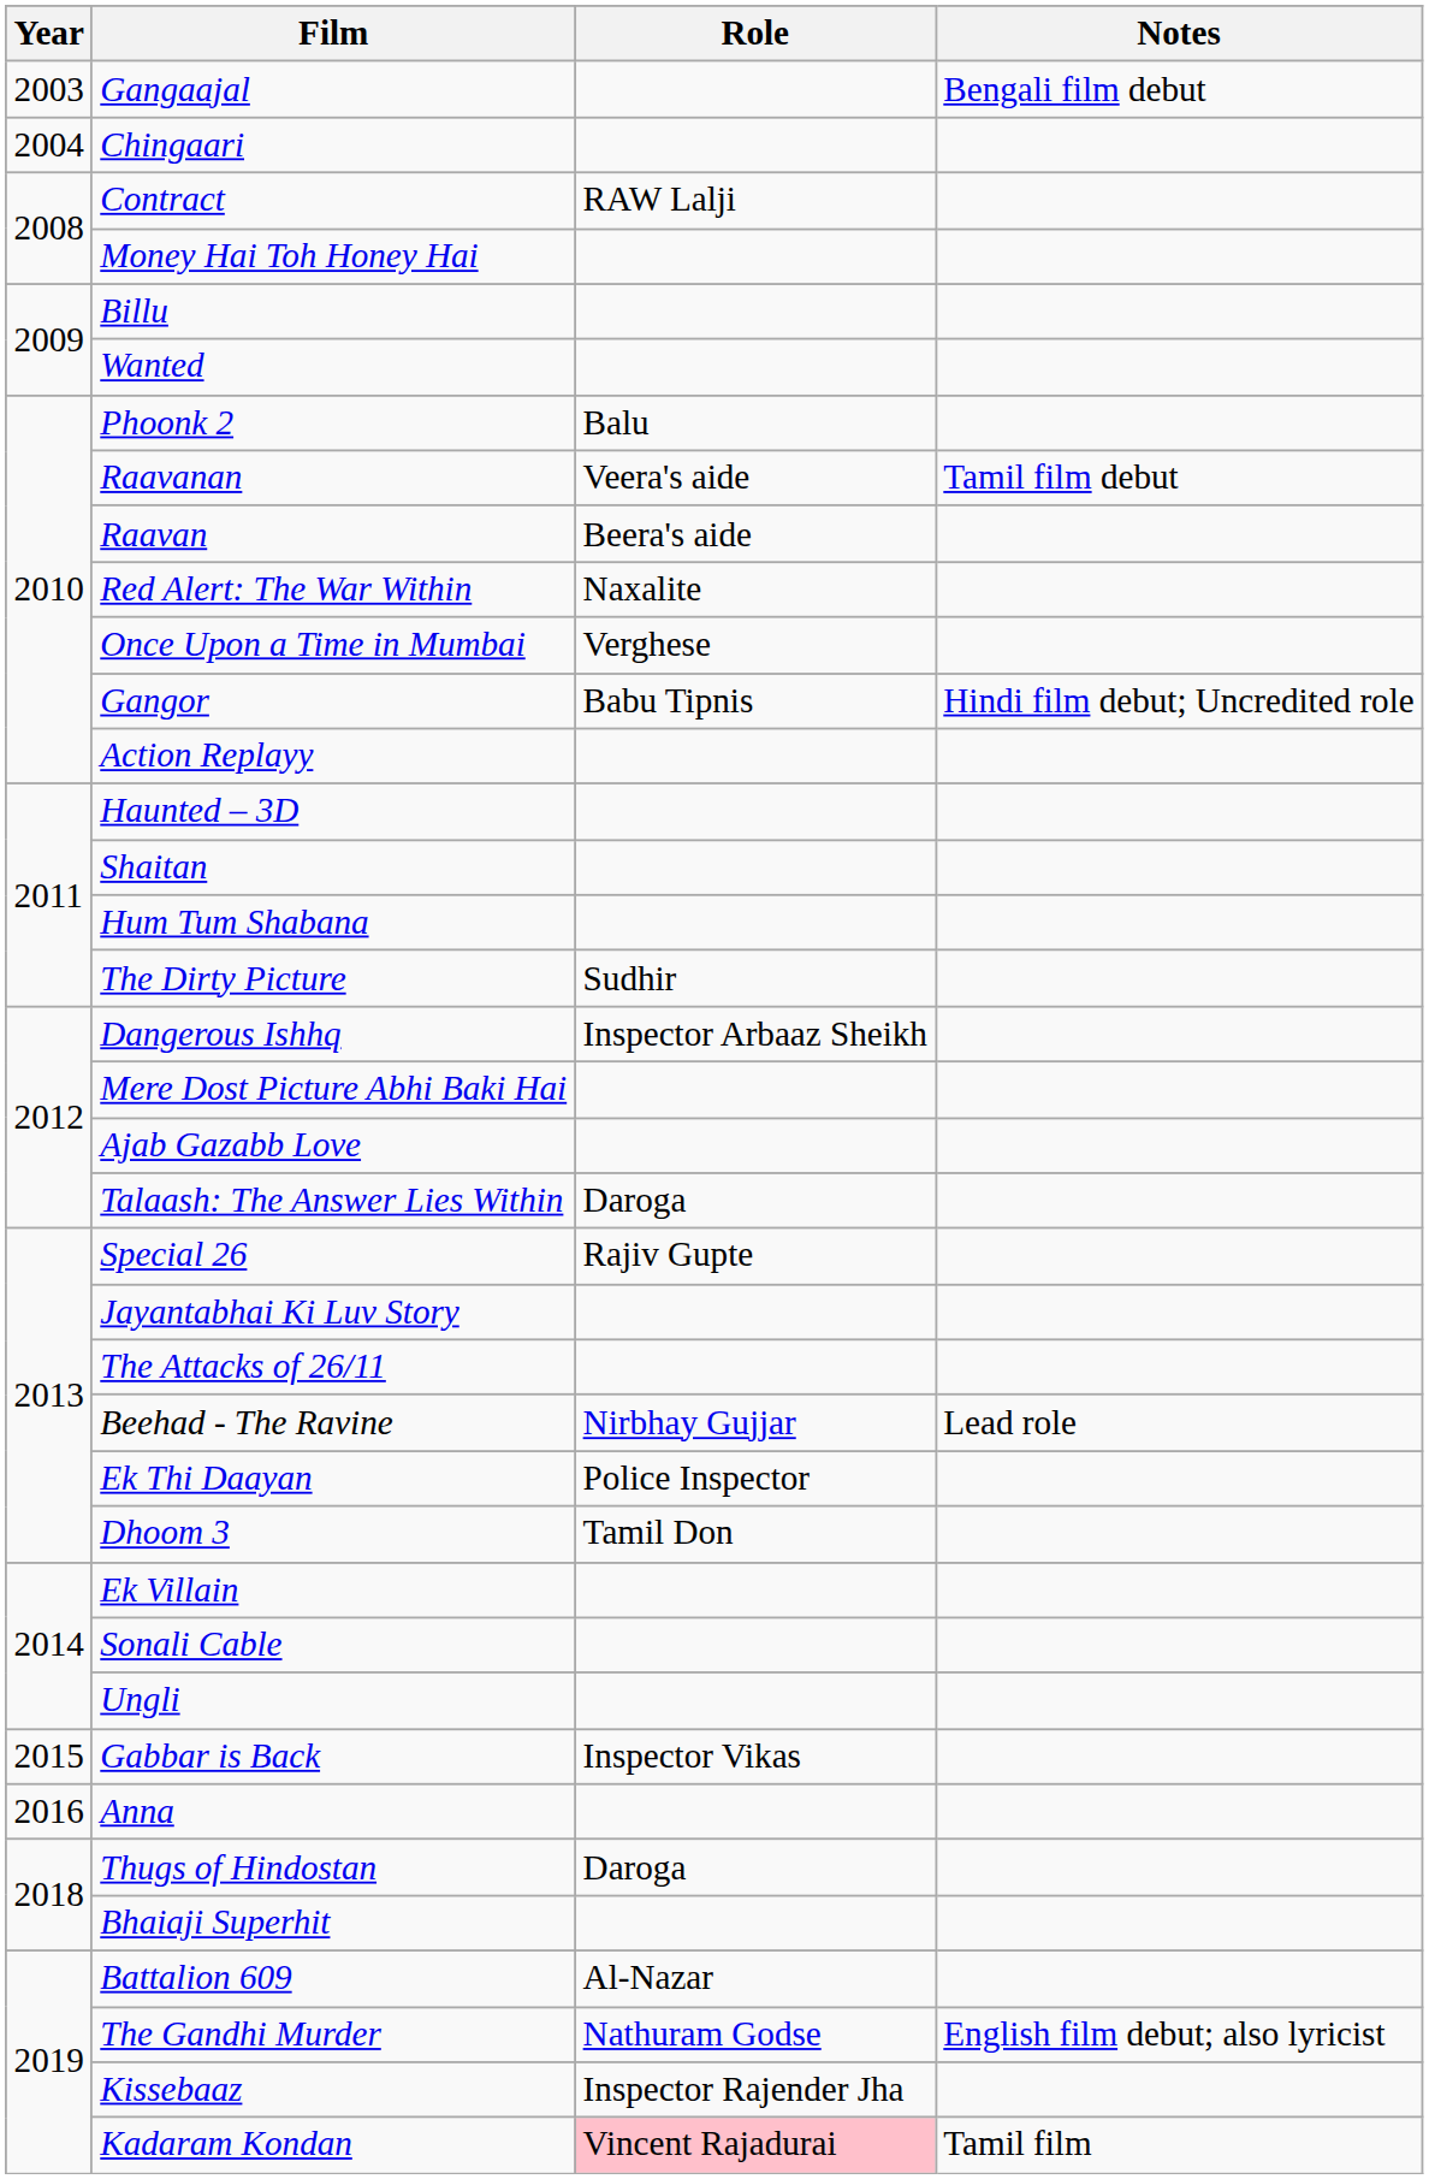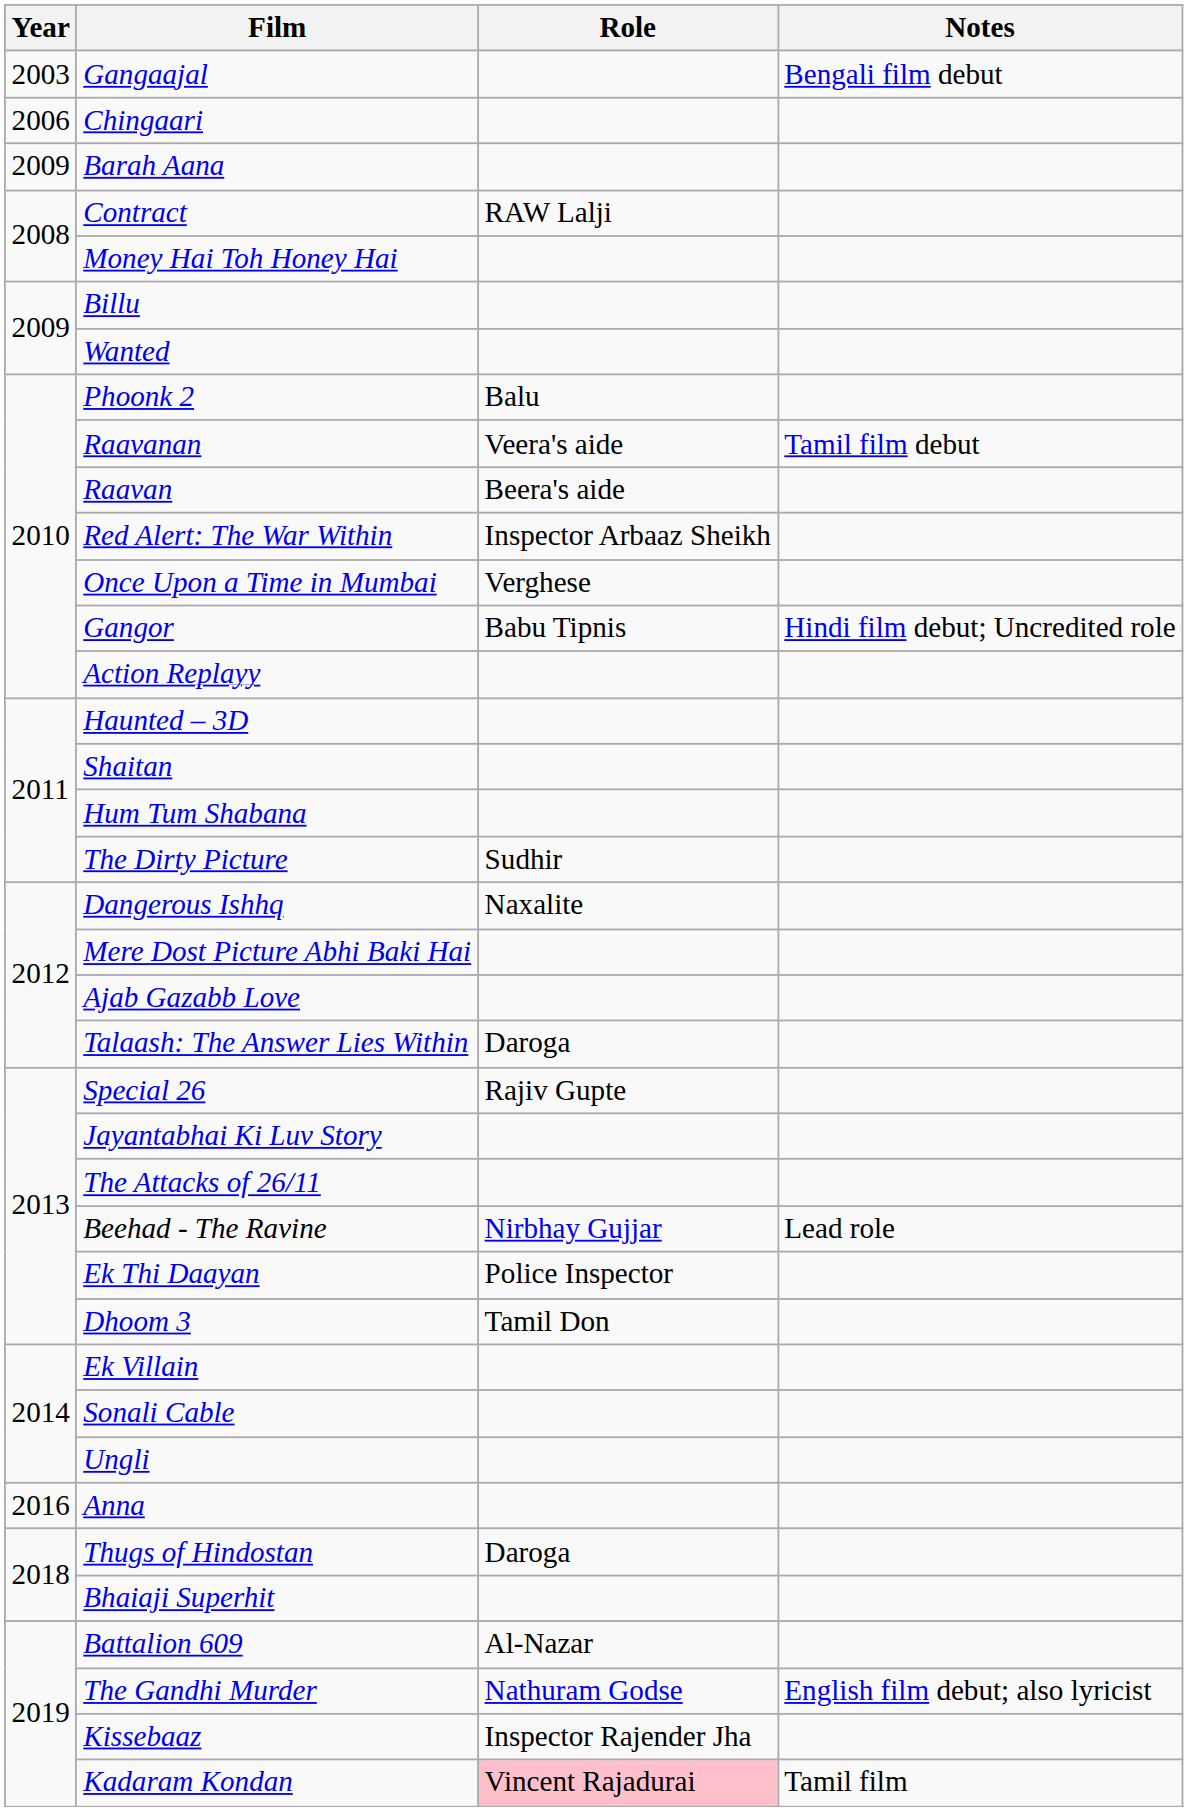Chingaari | Year: 2004 -> 2006
+ row: 2009 | Barah Aana
Red Alert: The War Within | Role: Naxalite -> Inspector Arbaaz Sheikh
Dangerous Ishhq | Role: Inspector Arbaaz Sheikh -> Naxalite
- row: 2015 | Gabbar is Back | Inspector Vikas
